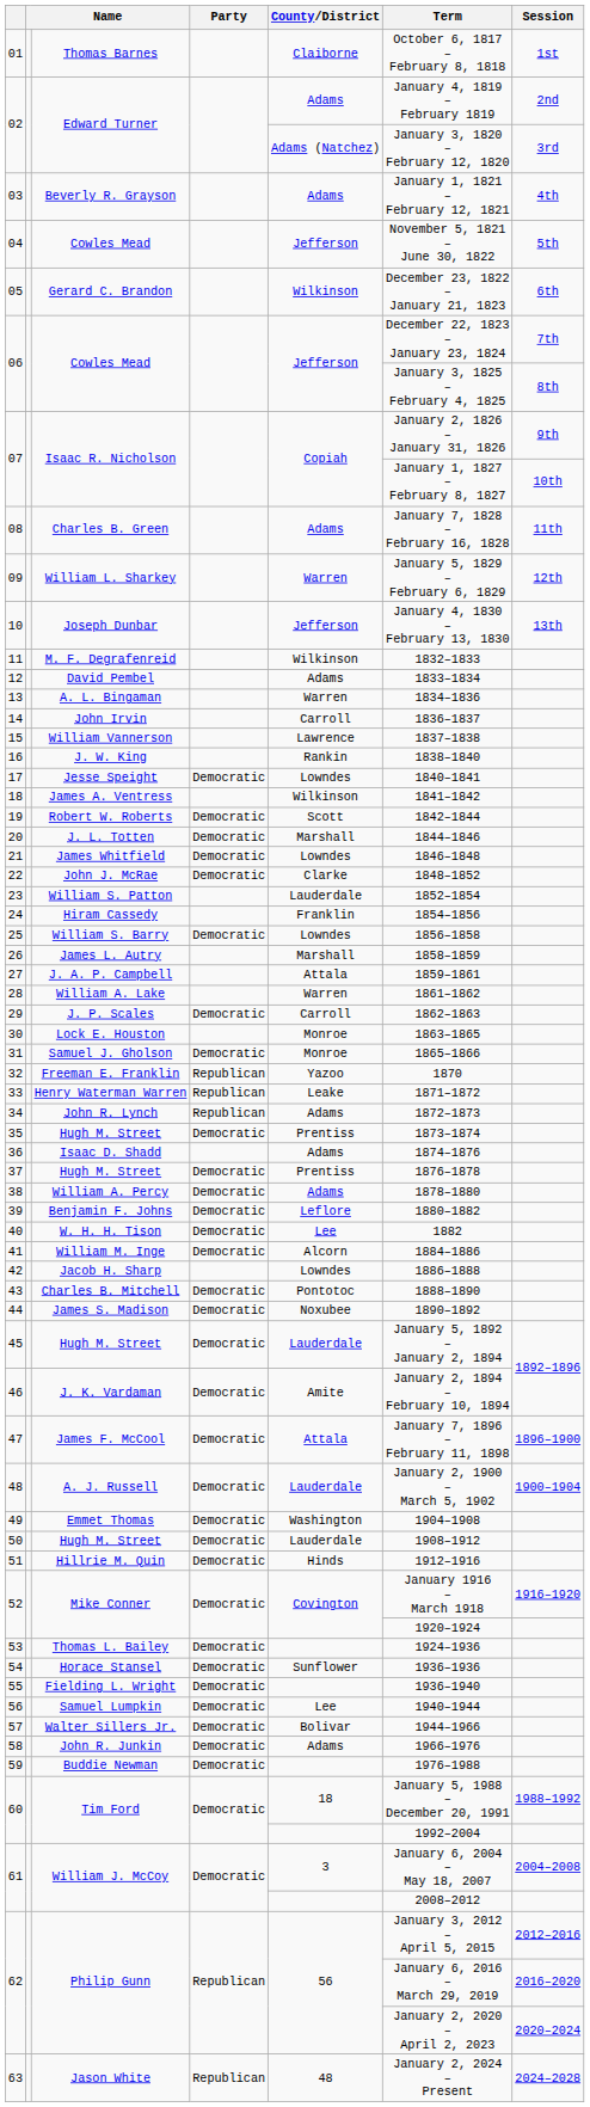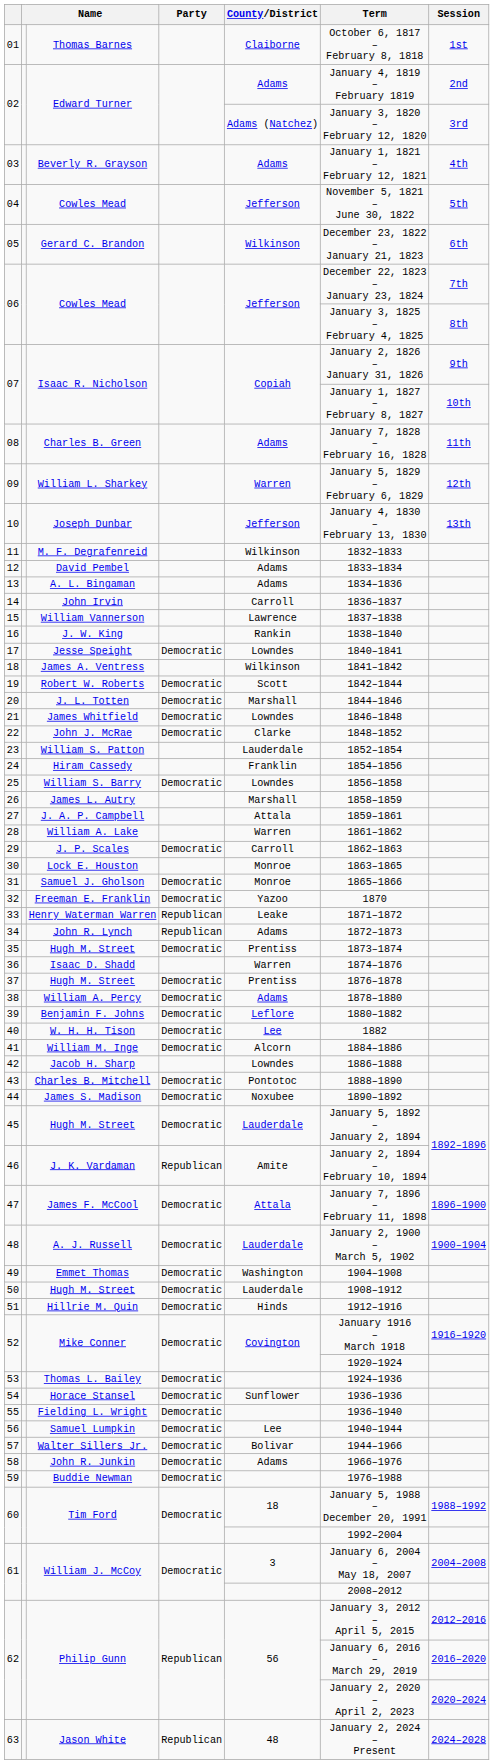13 | County/District: Warren -> Adams
32 | Party: Republican -> Democratic
36 | County/District: Adams -> Warren
46 | Party: Democratic -> Republican
